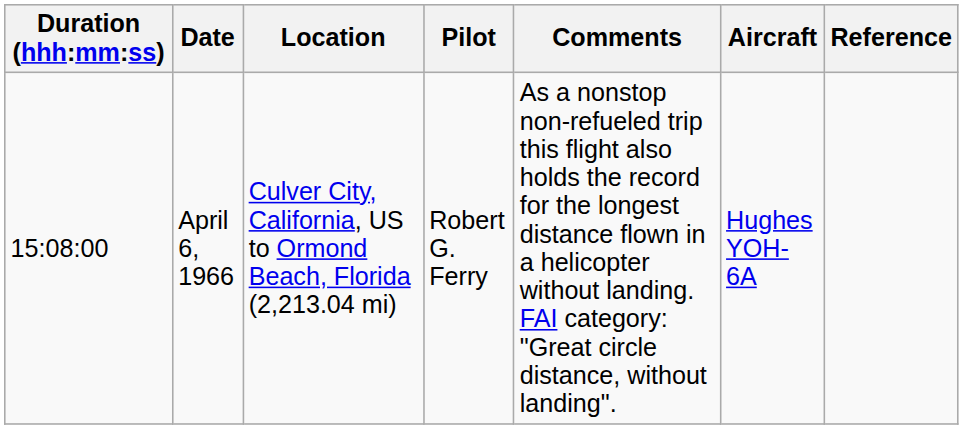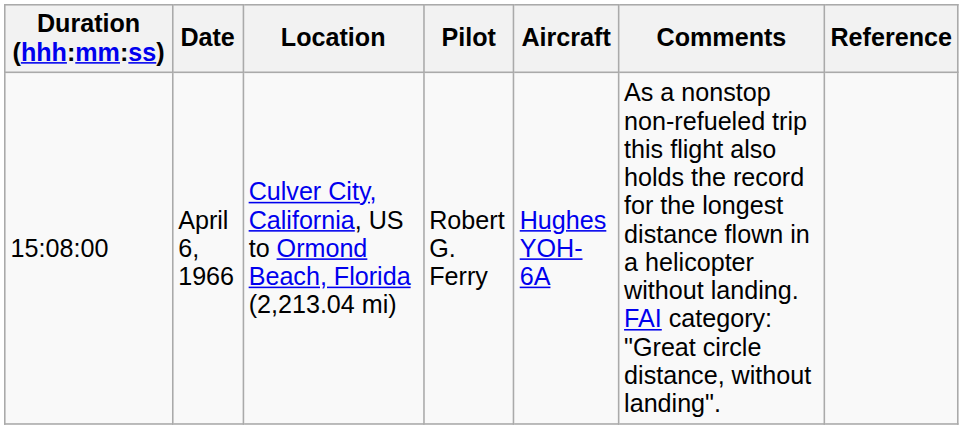columns swapped: Aircraft <-> Comments
